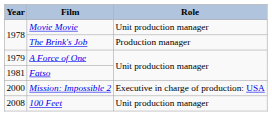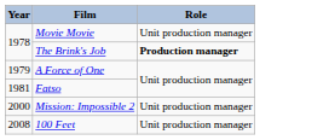The Brink's Job | Role: normal -> bold
Mission: Impossible 2 | Role: Executive in charge of production: USA -> Unit production manager
